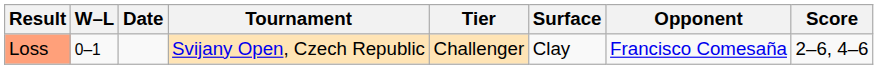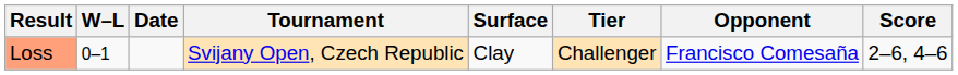columns swapped: Tier <-> Surface
